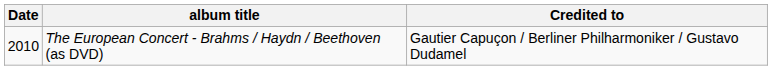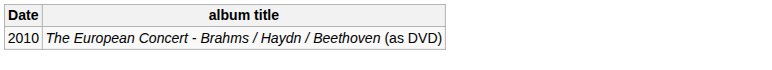- column: Credited to | Gautier Capuçon / Berliner Philharmoniker / Gustavo Dudamel
